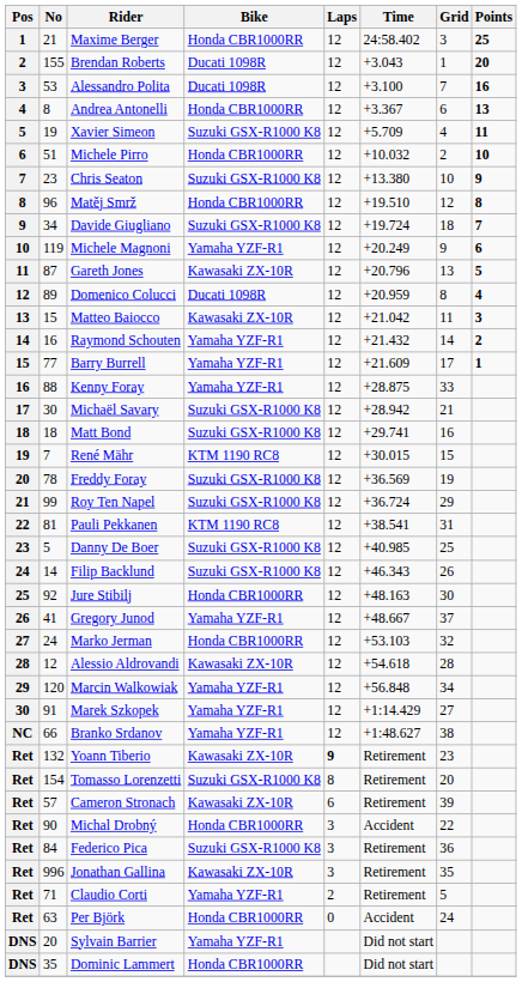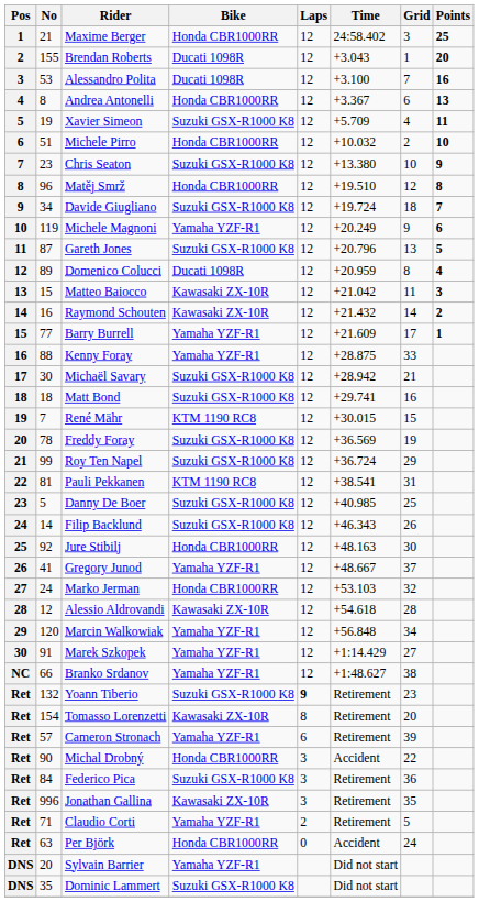Gareth Jones | Bike: Kawasaki ZX-10R -> Suzuki GSX-R1000 K8
Raymond Schouten | Bike: Yamaha YZF-R1 -> Kawasaki ZX-10R
Yoann Tiberio | Bike: Kawasaki ZX-10R -> Suzuki GSX-R1000 K8
Tomasso Lorenzetti | Bike: Suzuki GSX-R1000 K8 -> Kawasaki ZX-10R
Cameron Stronach | Bike: Kawasaki ZX-10R -> Yamaha YZF-R1
Dominic Lammert | Bike: Honda CBR1000RR -> Suzuki GSX-R1000 K8
